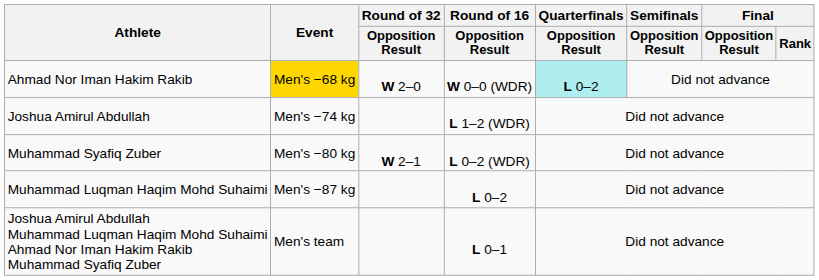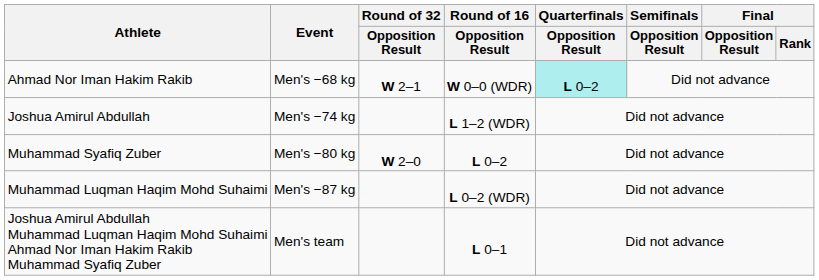Ahmad Nor Iman Hakim Rakib | Event: gold background -> no background
Ahmad Nor Iman Hakim Rakib | Round of 32 / Opposition Result: W 2–0 -> W 2–1
Muhammad Syafiq Zuber | Round of 32 / Opposition Result: W 2–1 -> W 2–0
Muhammad Syafiq Zuber | Round of 16 / Opposition Result: L 0–2 (WDR) -> L 0–2
Muhammad Luqman Haqim Mohd Suhaimi | Round of 16 / Opposition Result: L 0–2 -> L 0–2 (WDR)
